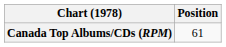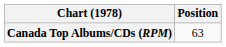Canada Top Albums/CDs (RPM) | Position: 61 -> 63
